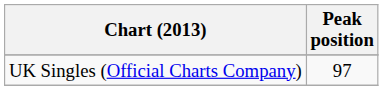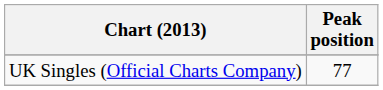UK Singles (Official Charts Company) | Peak position: 97 -> 77
